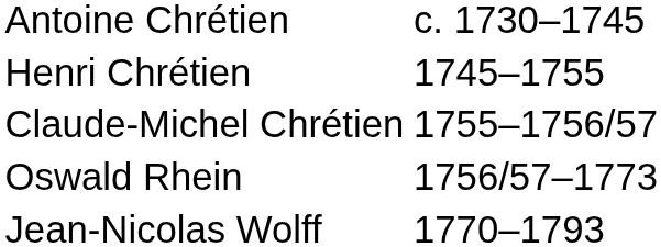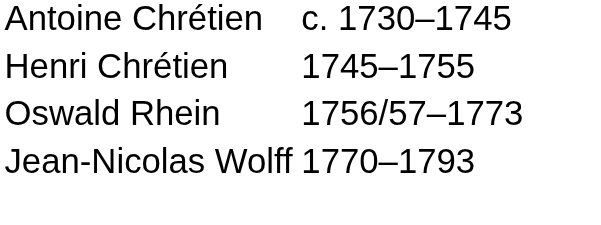- row: Claude-Michel Chrétien | 1755–1756/57
